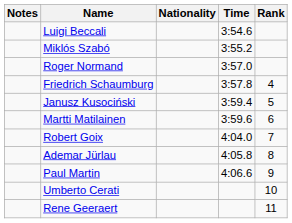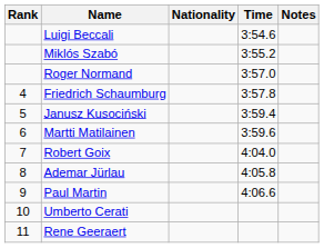columns swapped: Rank <-> Notes
